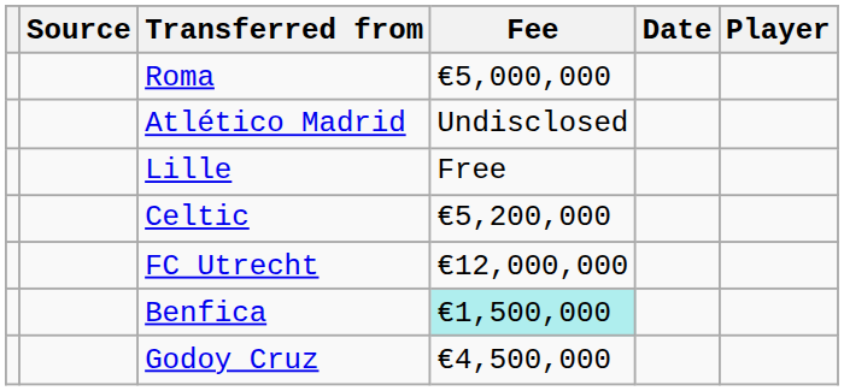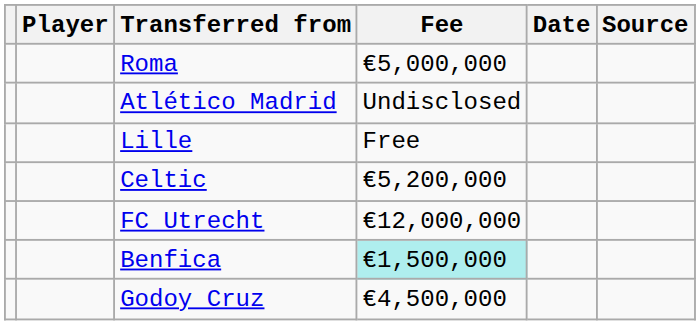columns swapped: Player <-> Source
